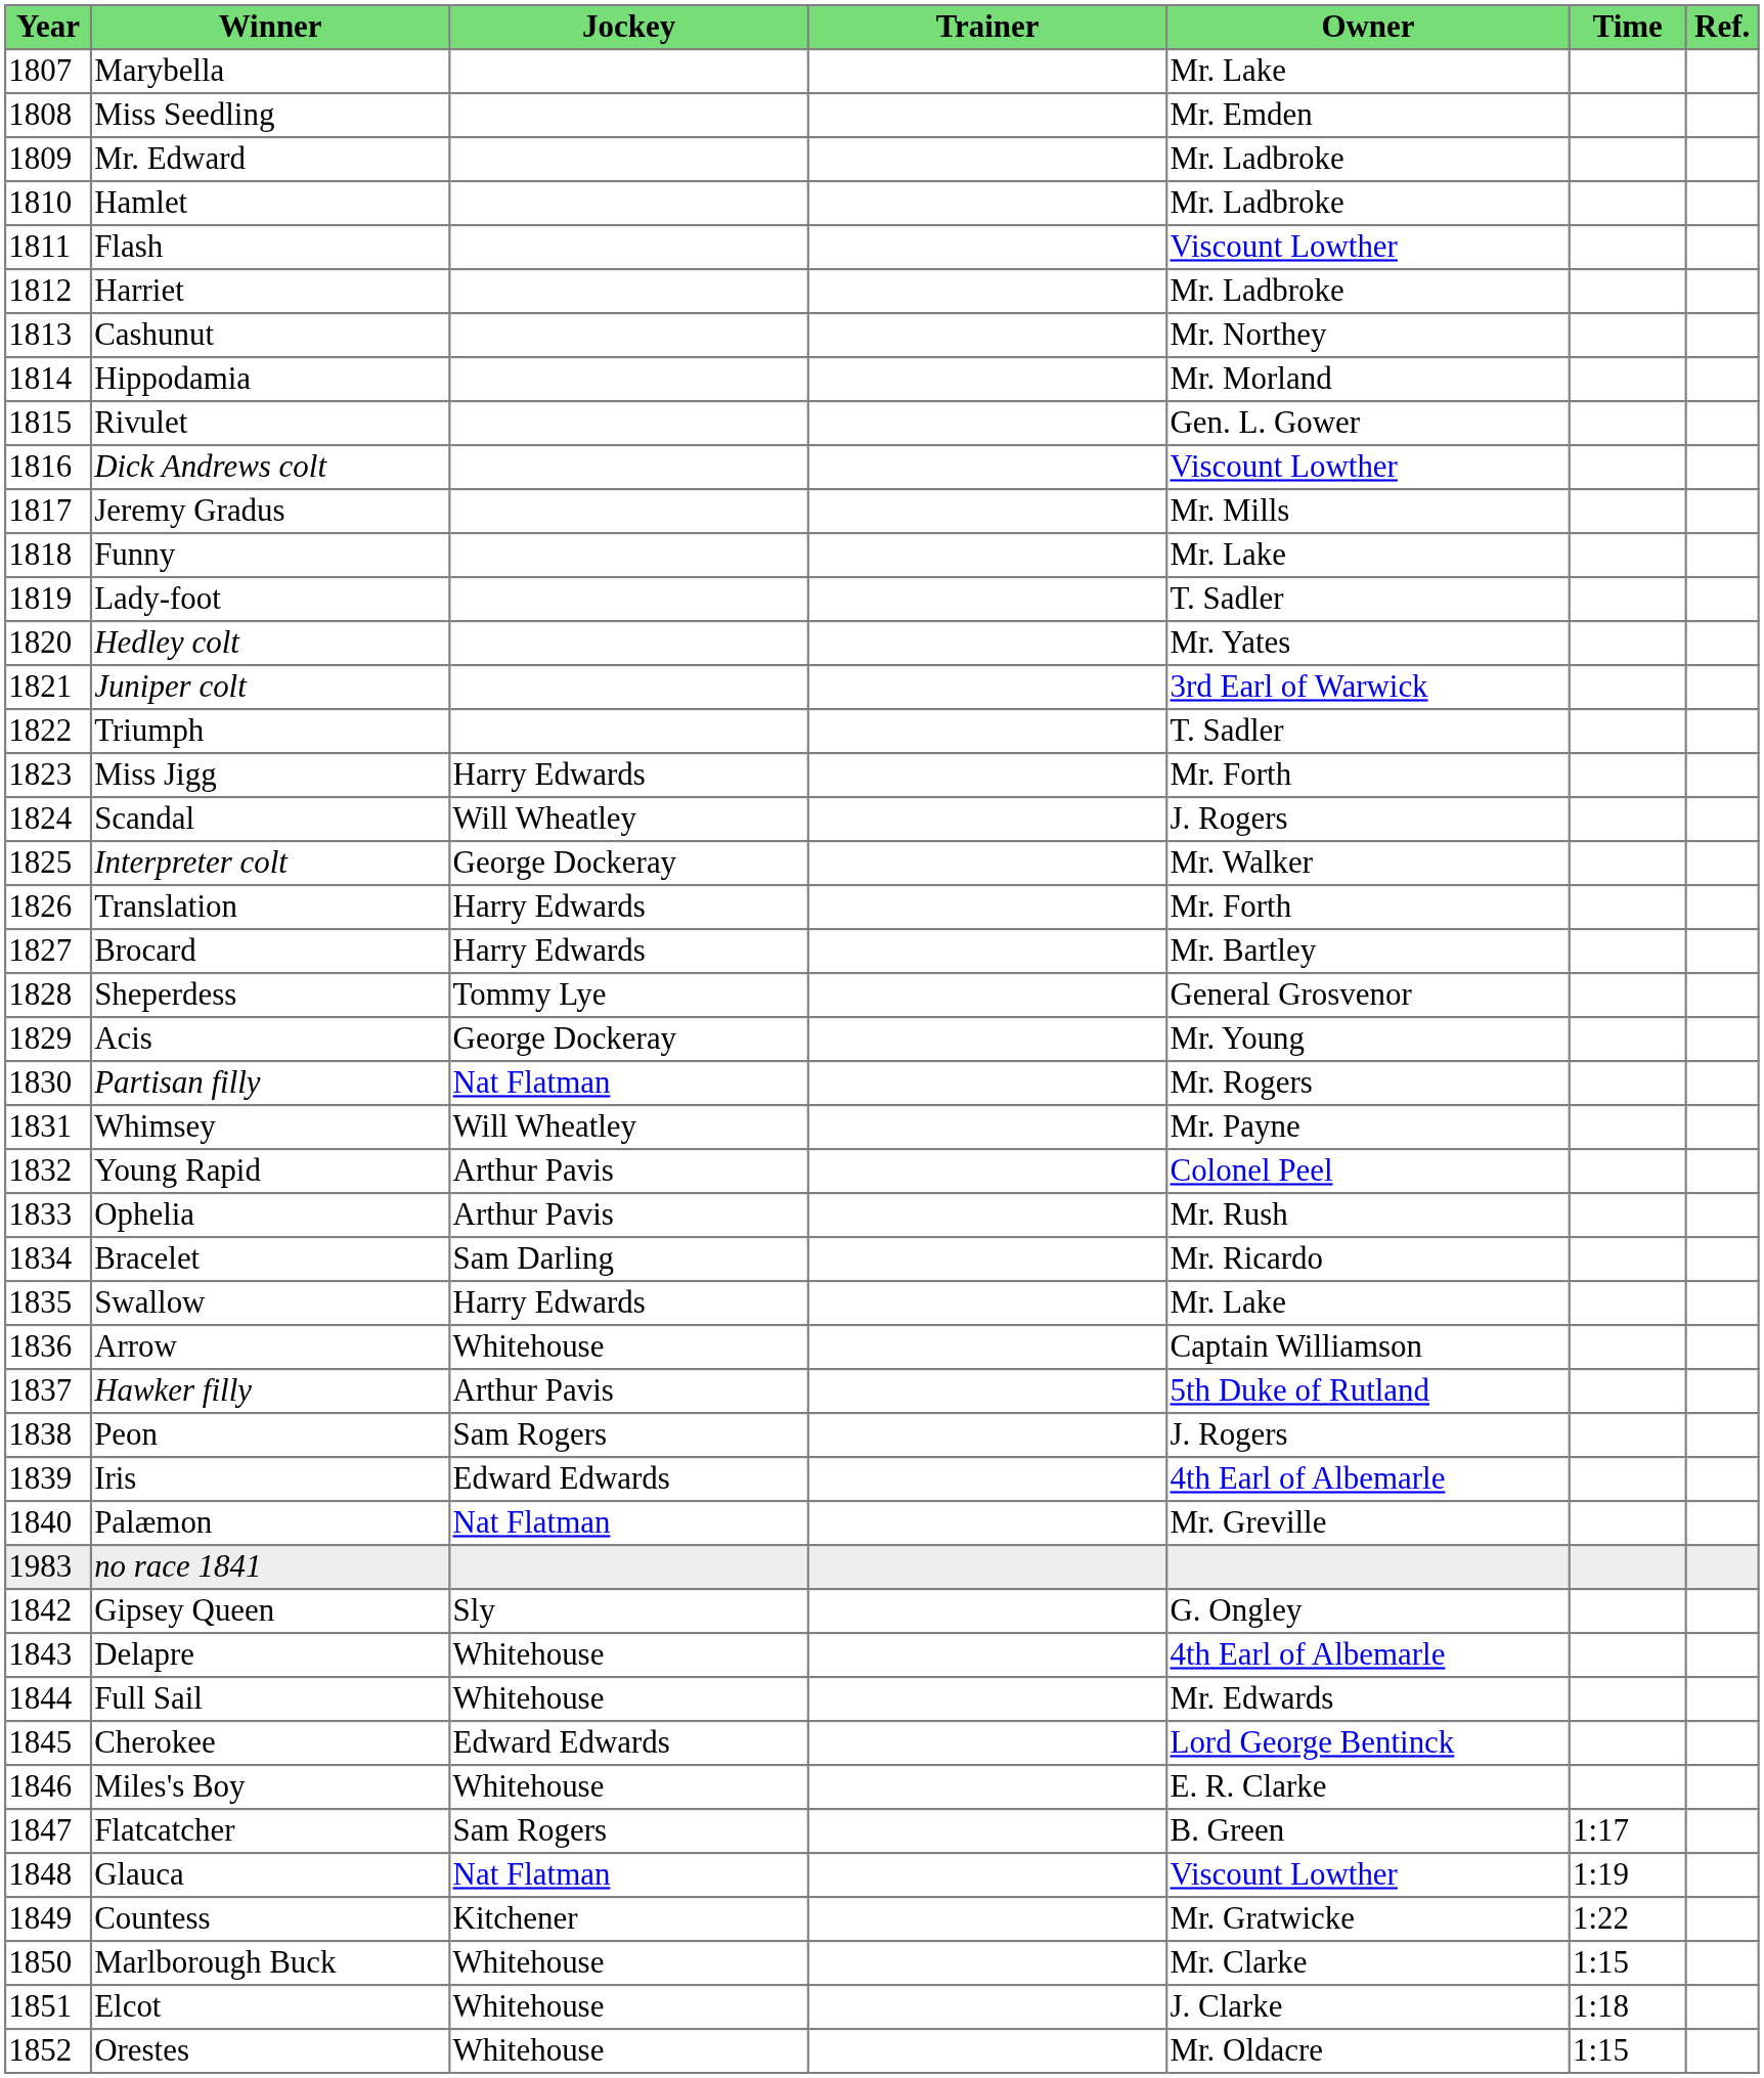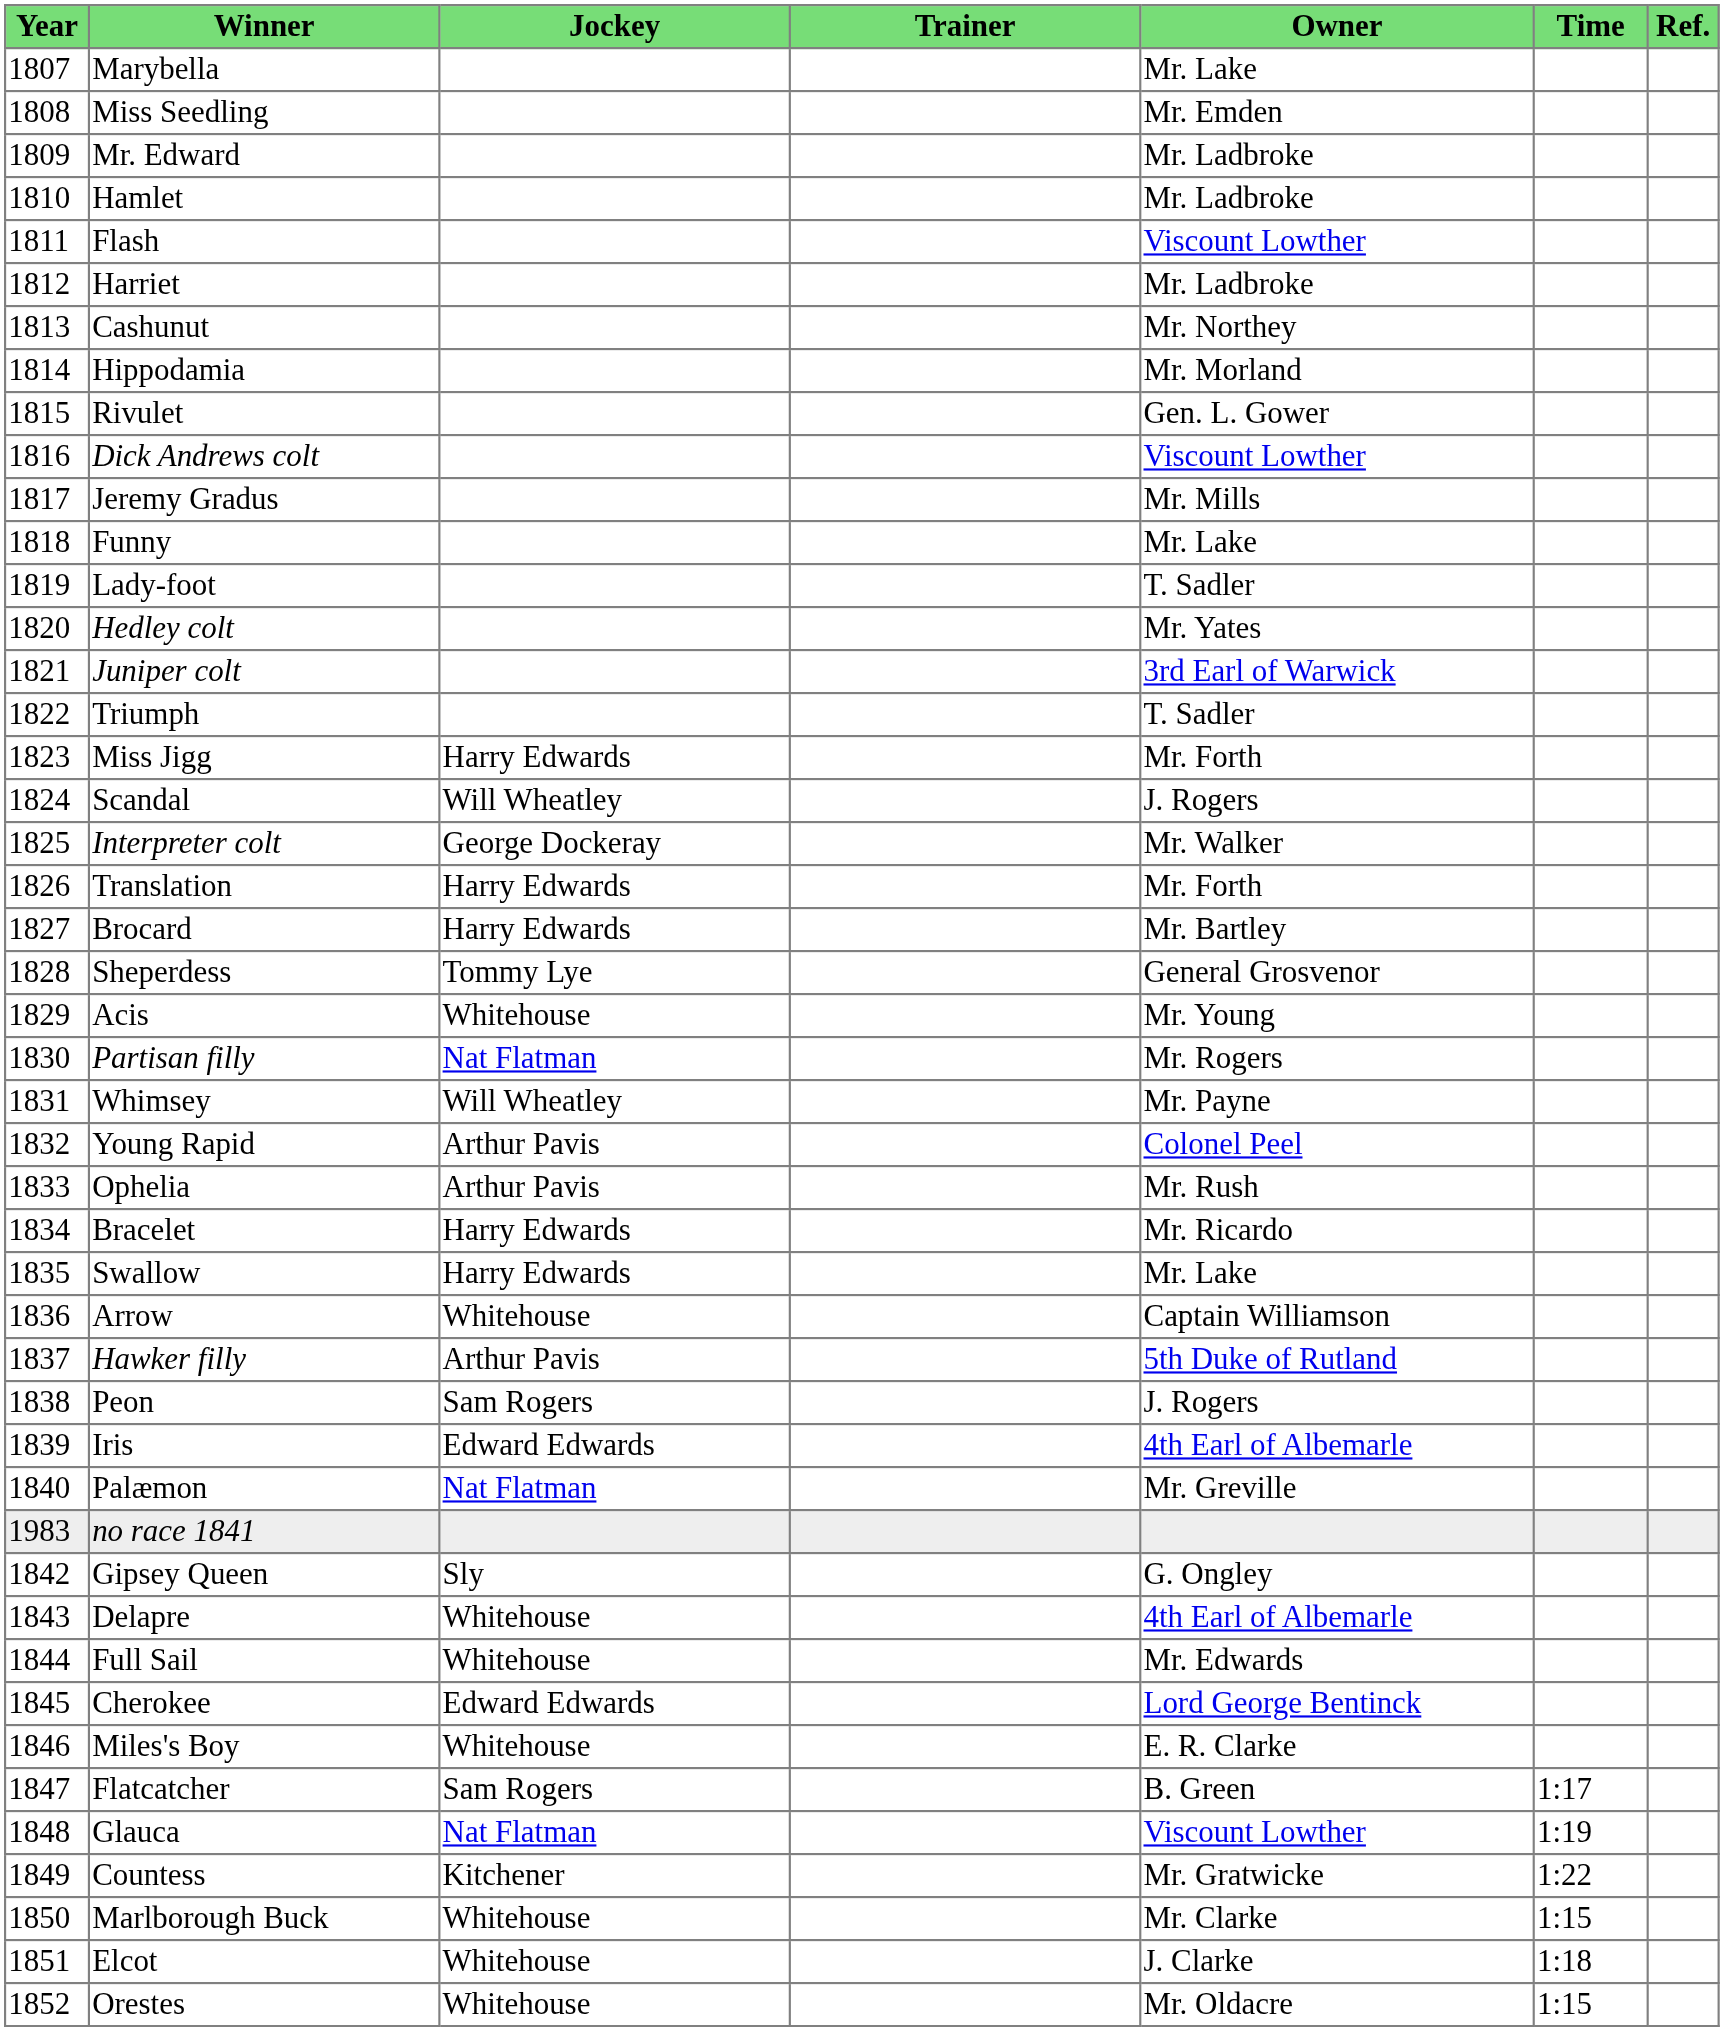Acis | Jockey: George Dockeray -> Whitehouse
Bracelet | Jockey: Sam Darling -> Harry Edwards
